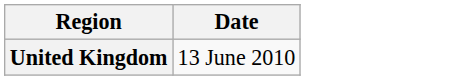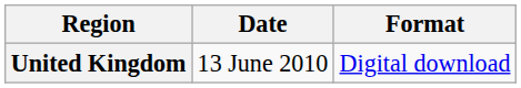+ column: Format | Digital download
